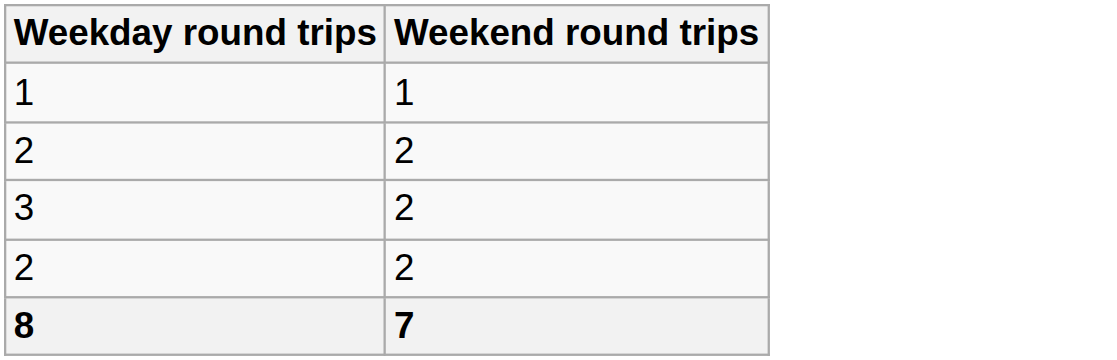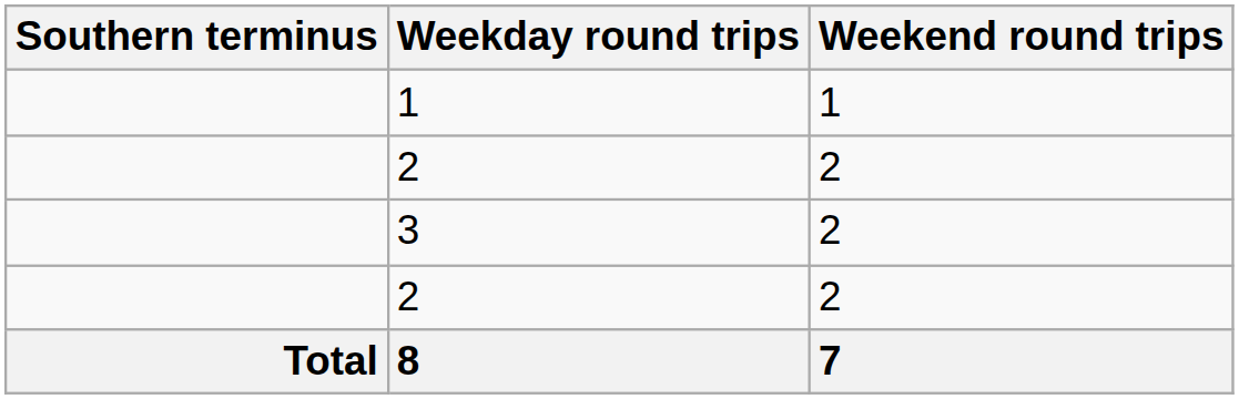+ column: Southern terminus | Total
